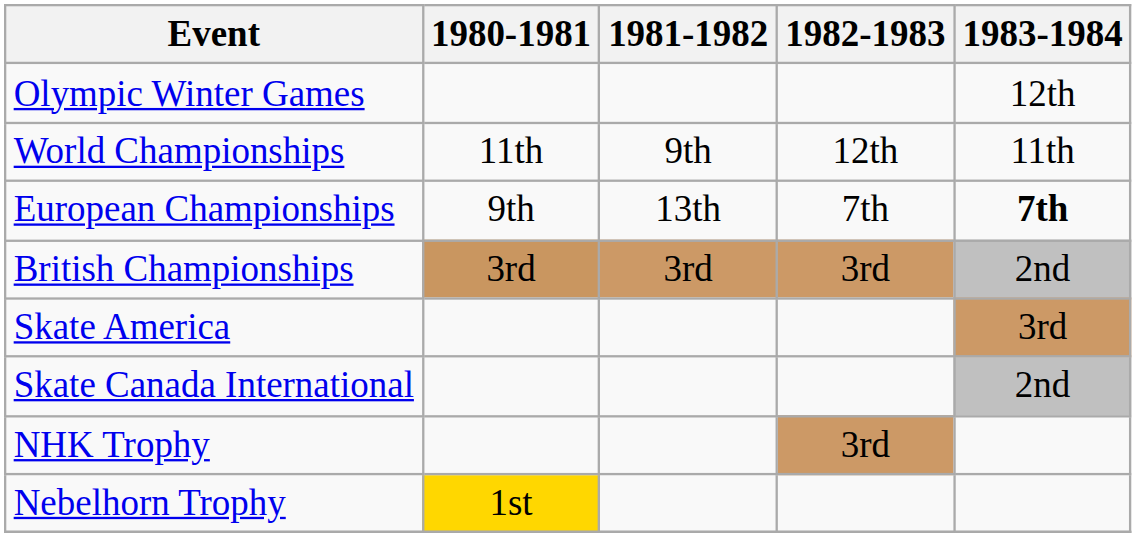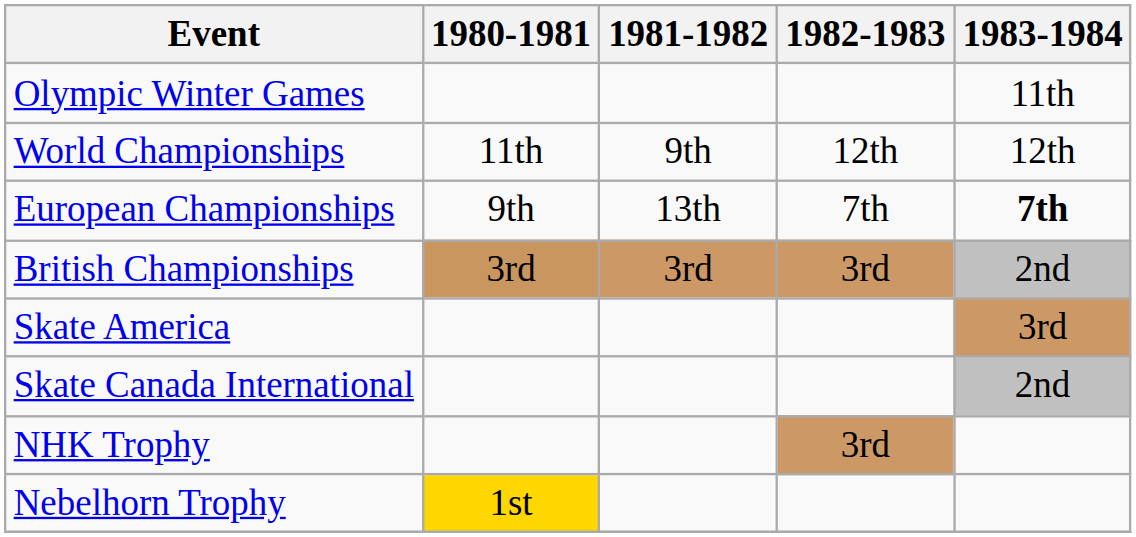Olympic Winter Games | 1983-1984: 12th -> 11th
World Championships | 1983-1984: 11th -> 12th
